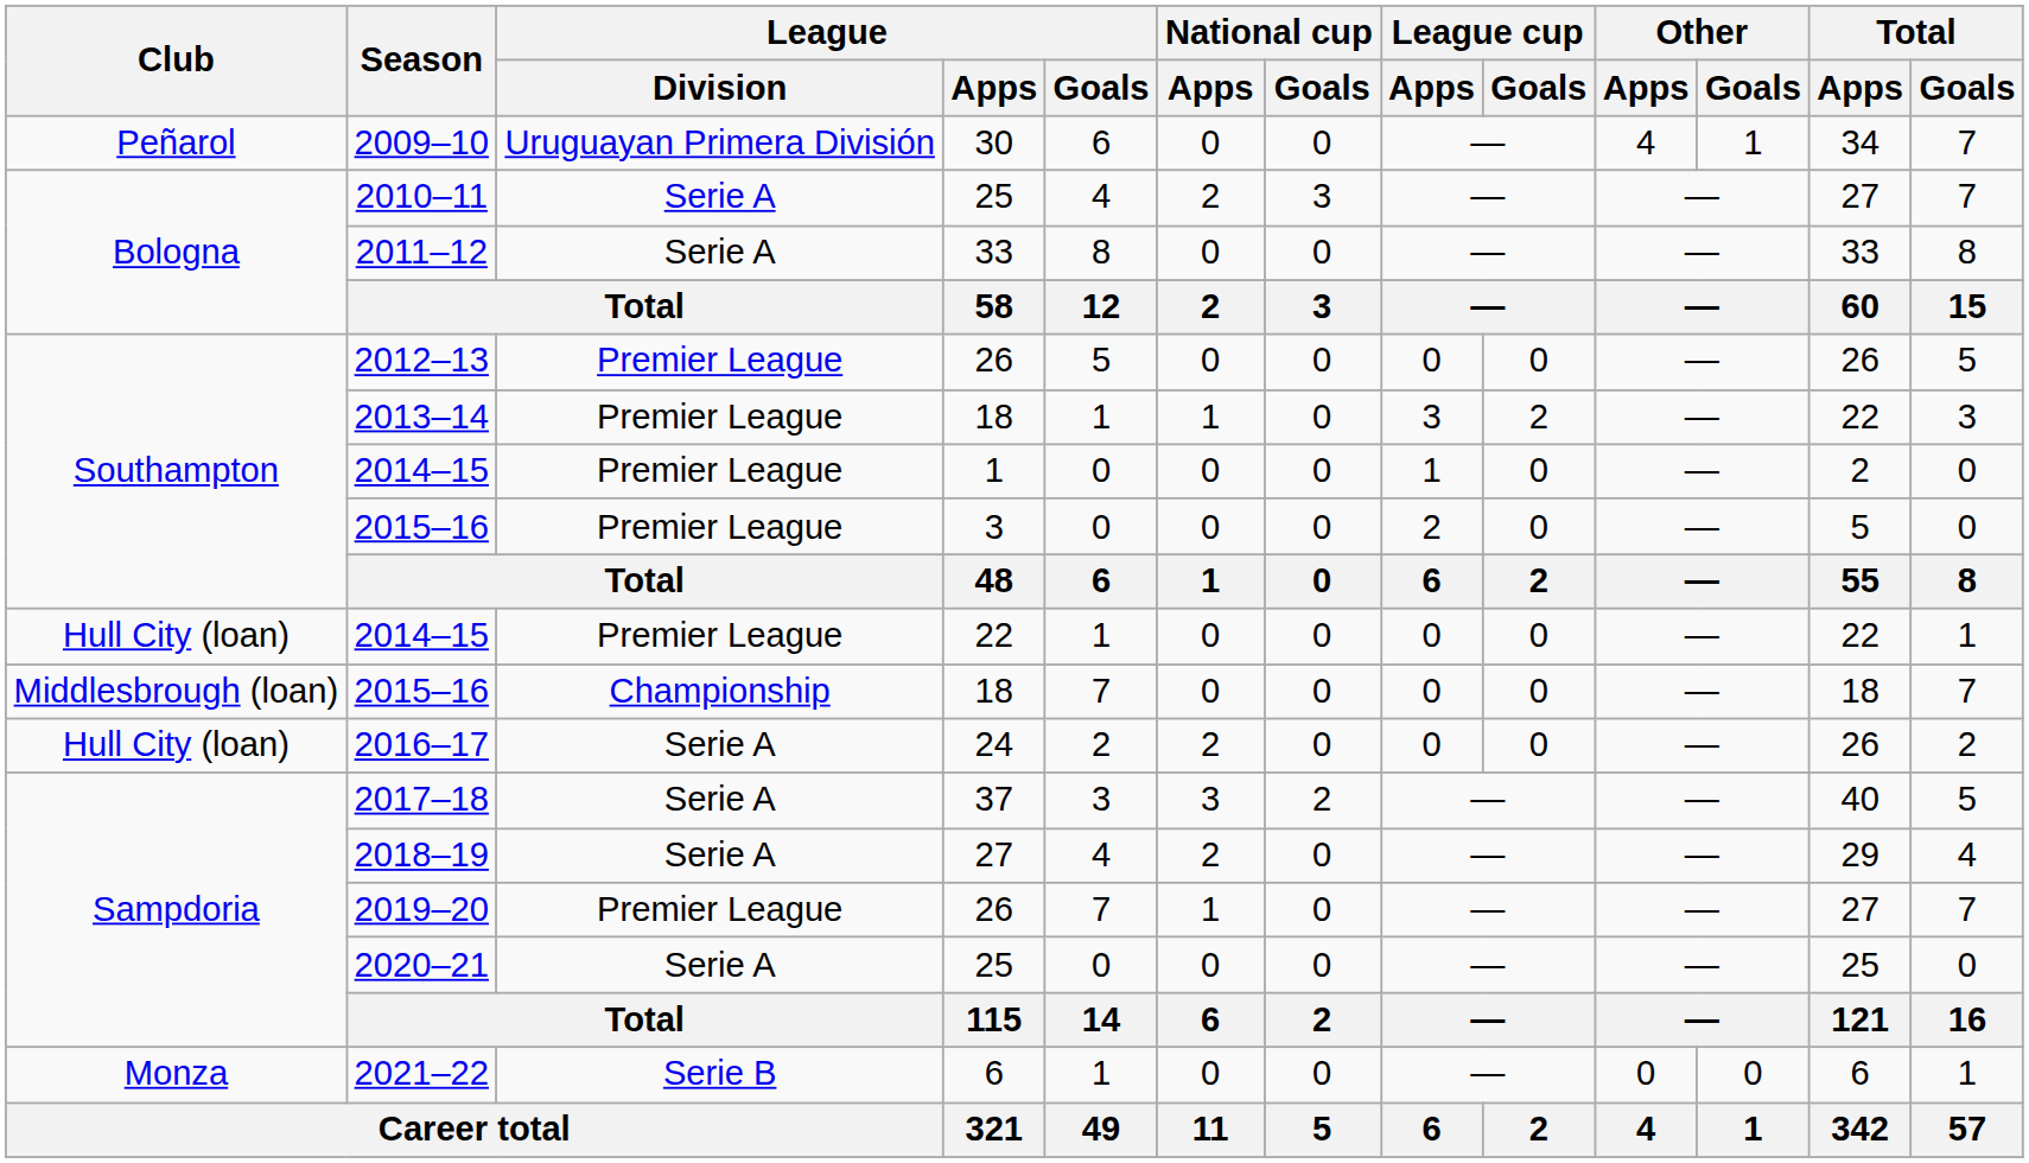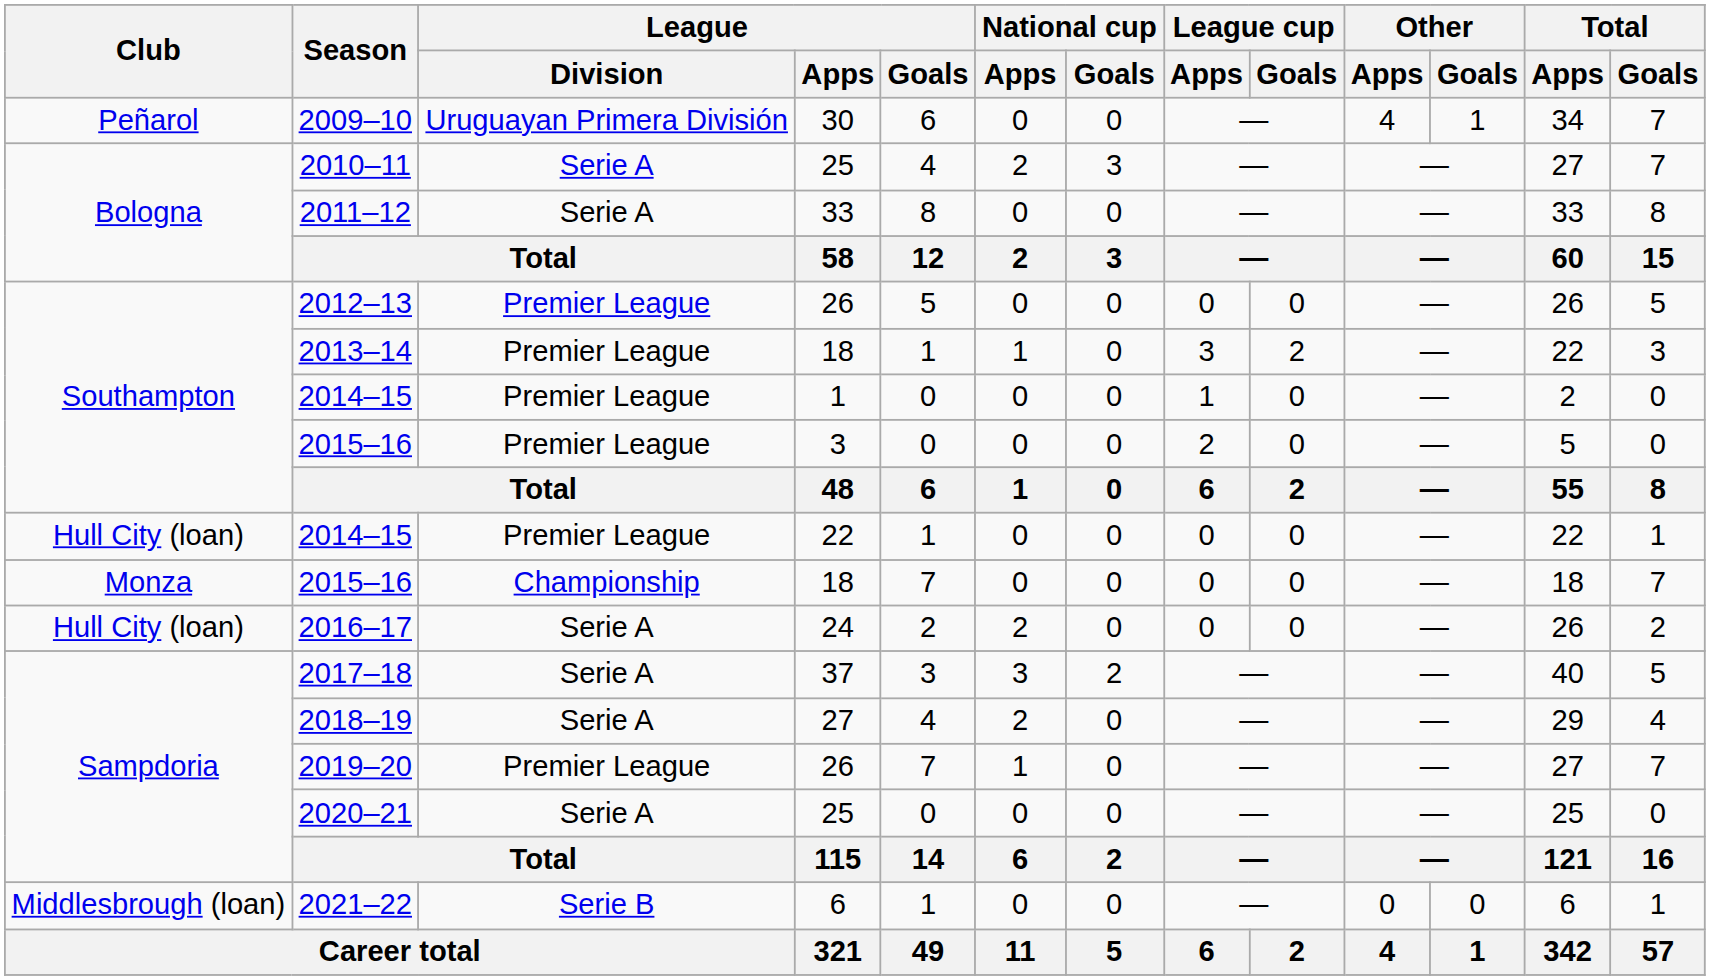2015–16 / 18 | Club: Middlesbrough (loan) -> Monza
2021–22 | Club: Monza -> Middlesbrough (loan)
